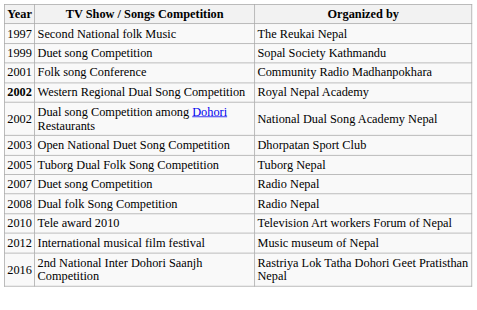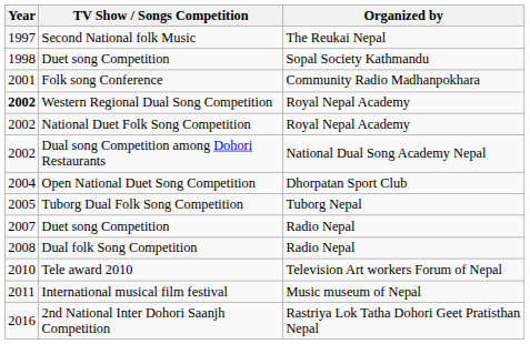Duet song Competition / Sopal Society Kathmandu | Year: 1999 -> 1998
+ row: 2002 | National Duet Folk Song Competition | Royal Nepal Academy
Open National Duet Song Competition | Year: 2003 -> 2004
International musical film festival | Year: 2012 -> 2011
